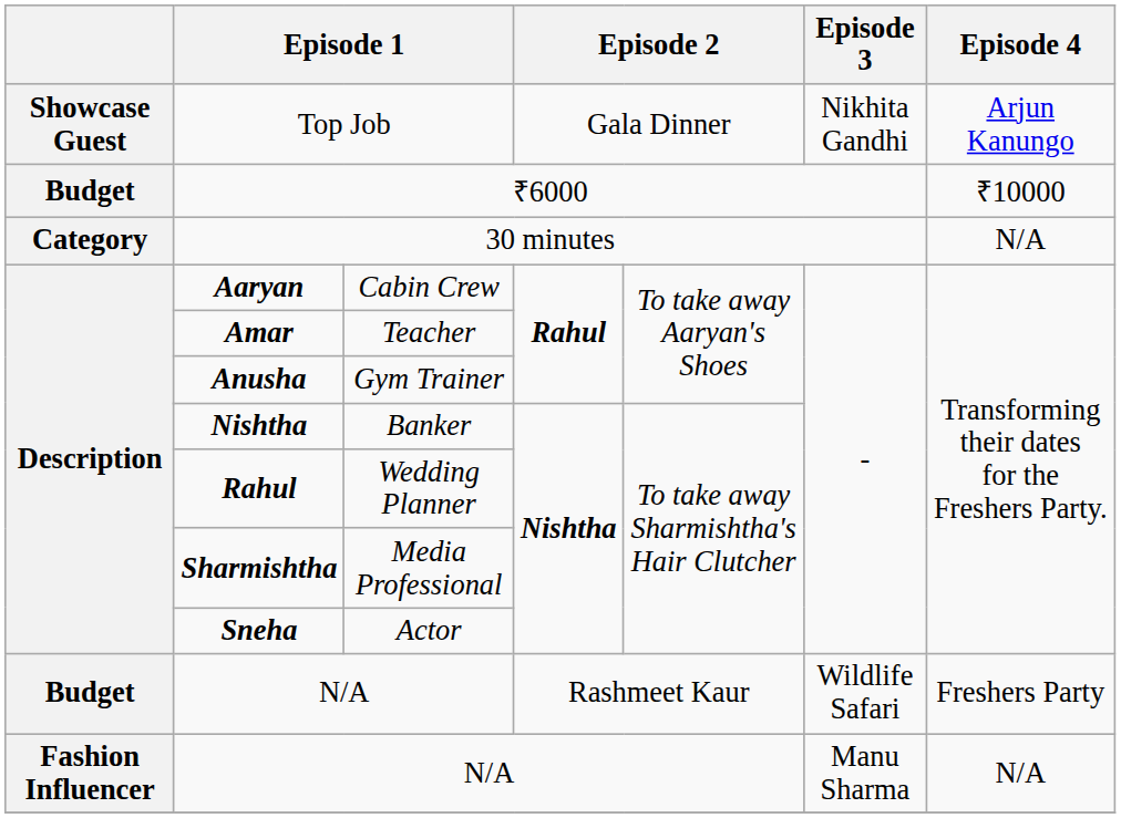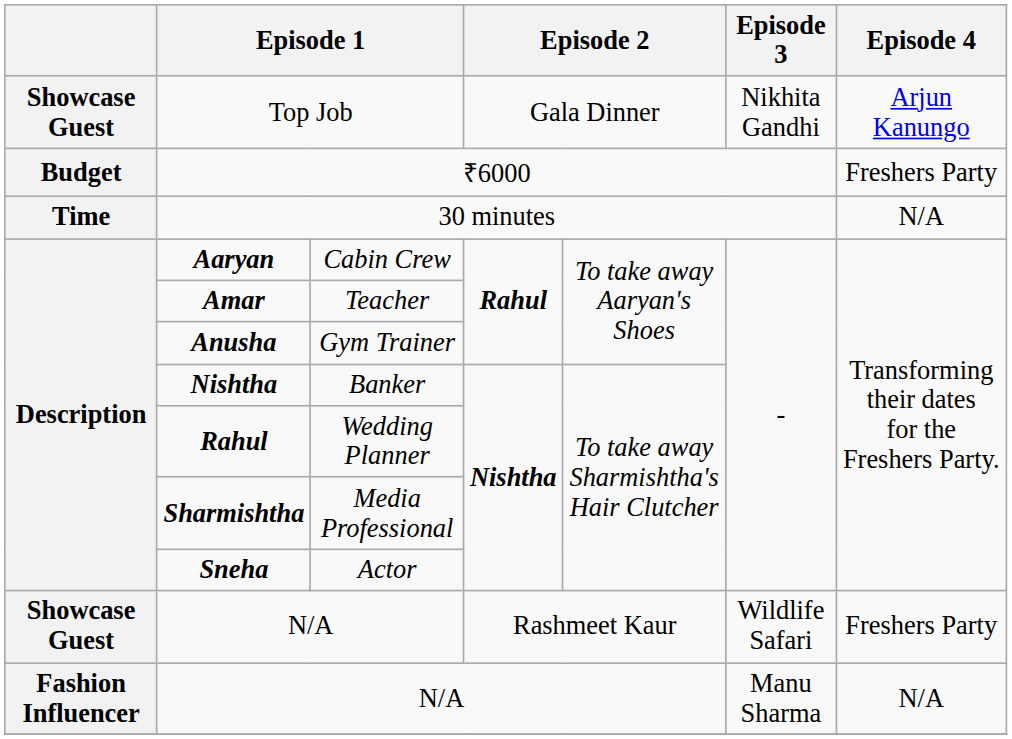₹6000 | Episode 4: ₹10000 -> Freshers Party
30 minutes | column 1: Category -> Time
N/A / Rashmeet Kaur | column 1: Budget -> Showcase Guest
